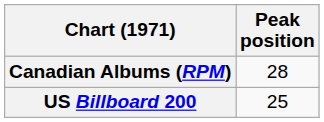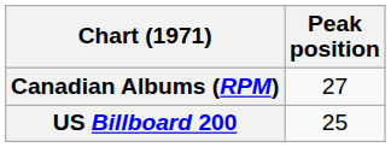Canadian Albums (RPM) | Peak position: 28 -> 27
